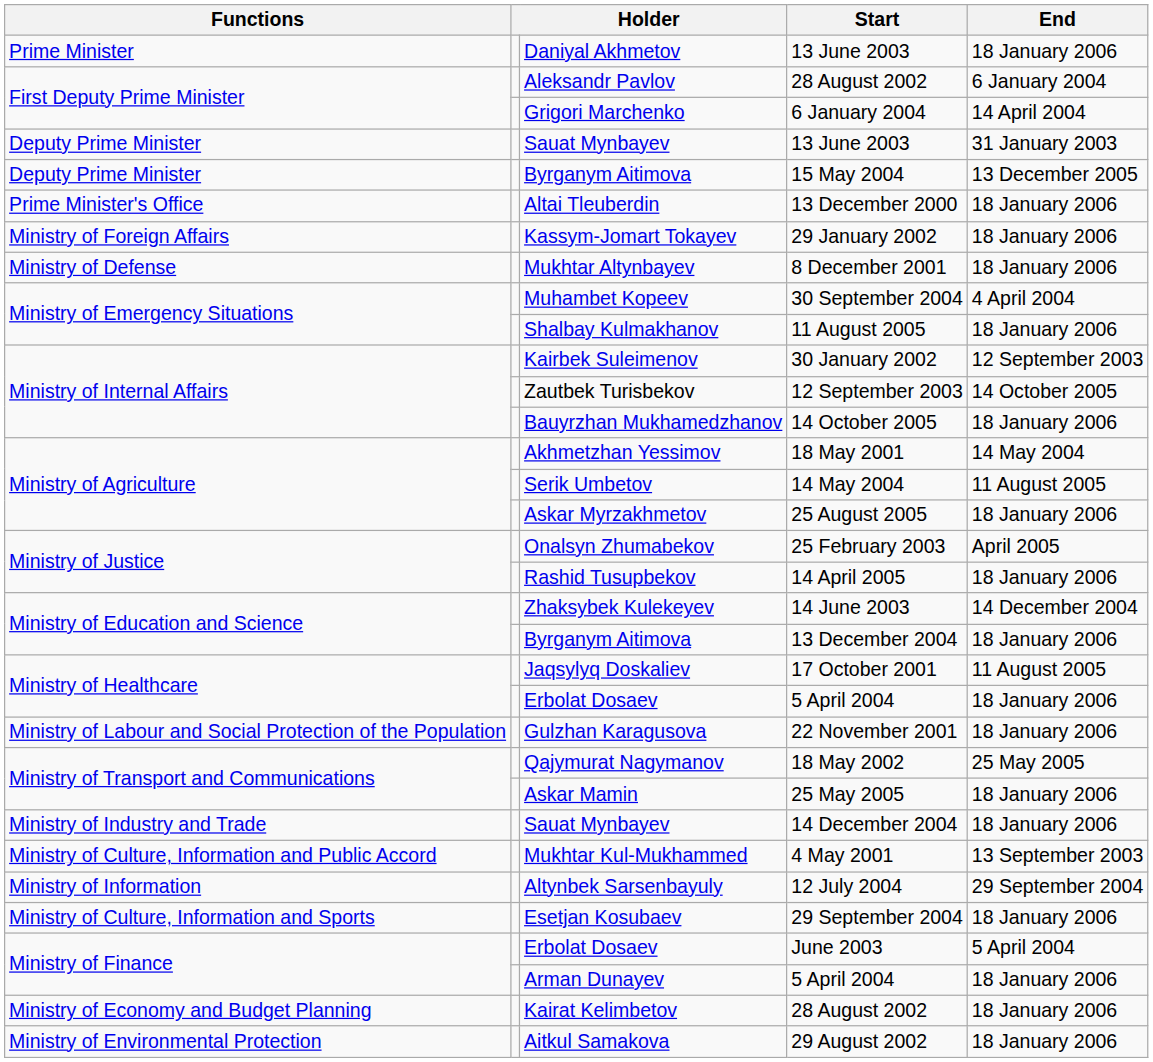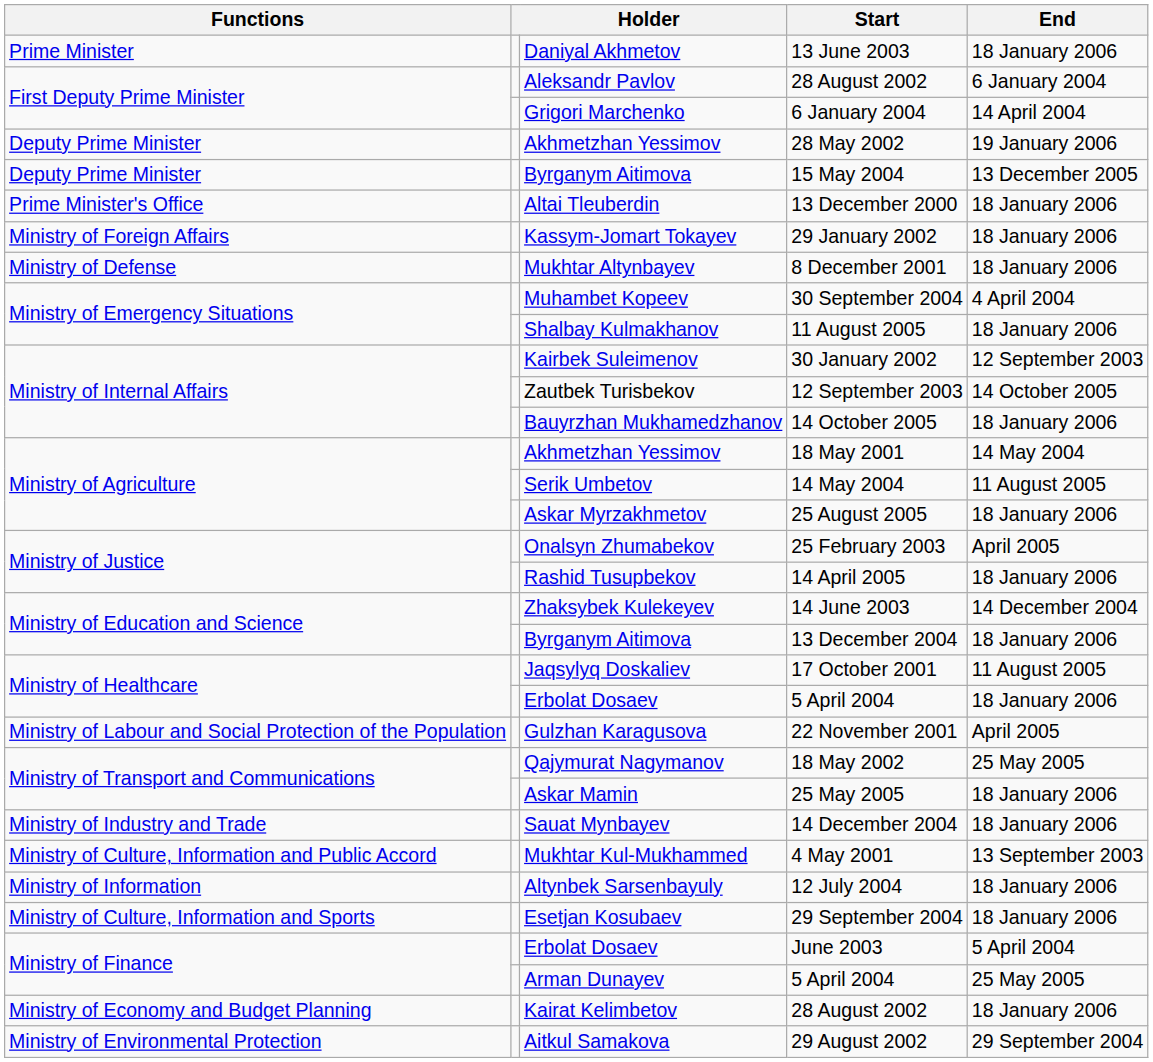+ row: Deputy Prime Minister | Akhmetzhan Yessimov | 28 May 2002 | 19 January 2006
- row: Deputy Prime Minister | Sauat Mynbayev | 13 June 2003 | 31 January 2003
22 November 2001 | End: 18 January 2006 -> April 2005
12 July 2004 | End: 29 September 2004 -> 18 January 2006
Arman Dunayev / 5 April 2004 | End: 18 January 2006 -> 25 May 2005
29 August 2002 | End: 18 January 2006 -> 29 September 2004
